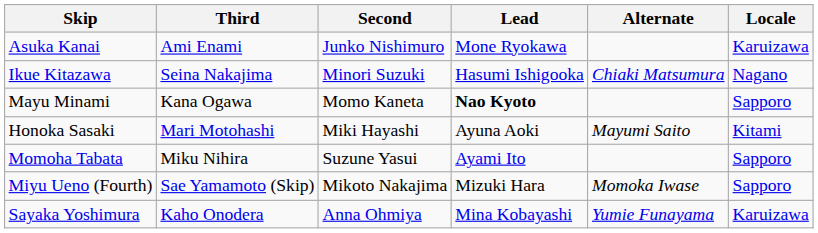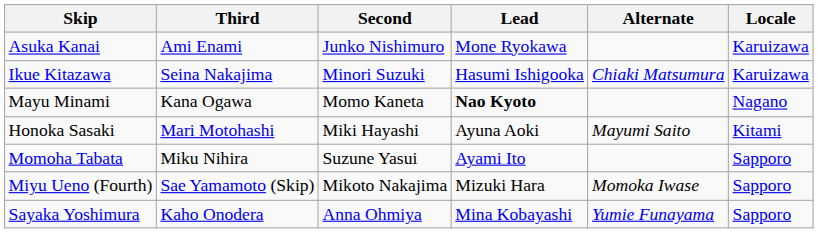Ikue Kitazawa | Locale: Nagano -> Karuizawa
Mayu Minami | Locale: Sapporo -> Nagano
Sayaka Yoshimura | Locale: Karuizawa -> Sapporo
